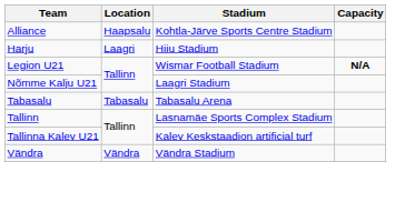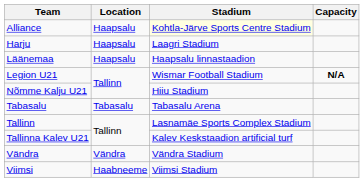Alliance | Stadium: no background -> lightyellow background
Harju | Location: Laagri -> Haapsalu
Harju | Stadium: Hiiu Stadium -> Laagri Stadium
+ row: Läänemaa | Haapsalu | Haapsalu linnastaadion
Nõmme Kalju U21 | Stadium: Laagri Stadium -> Hiiu Stadium
+ row: Viimsi | Haabneeme | Viimsi Stadium
